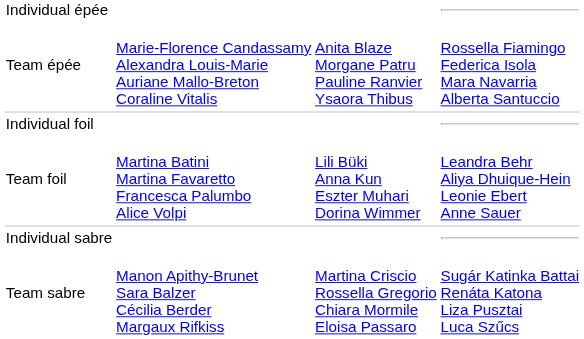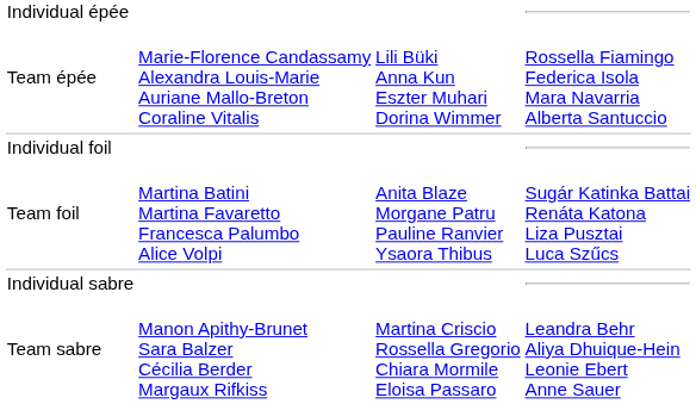Team épée | column 3: Anita Blaze Morgane Patru Pauline Ranvier Ysaora Thibus -> Lili Büki Anna Kun Eszter Muhari Dorina Wimmer
Team foil | column 3: Lili Büki Anna Kun Eszter Muhari Dorina Wimmer -> Anita Blaze Morgane Patru Pauline Ranvier Ysaora Thibus
Team foil | column 4: Leandra Behr Aliya Dhuique-Hein Leonie Ebert Anne Sauer -> Sugár Katinka Battai Renáta Katona Liza Pusztai Luca Szűcs
Team sabre | column 4: Sugár Katinka Battai Renáta Katona Liza Pusztai Luca Szűcs -> Leandra Behr Aliya Dhuique-Hein Leonie Ebert Anne Sauer
